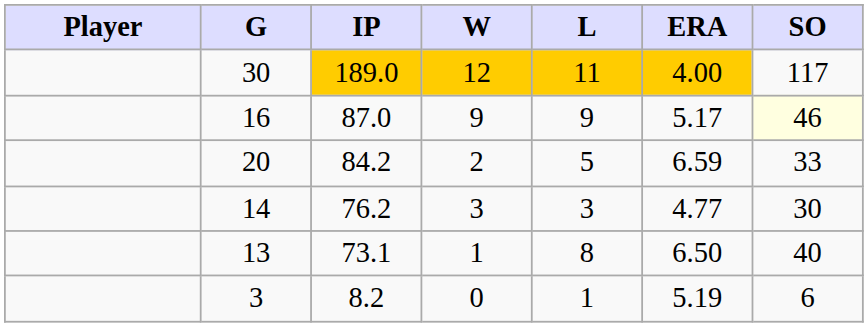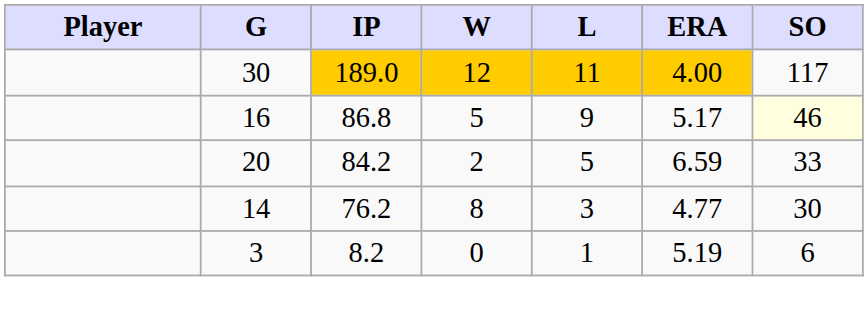16 | IP: 87.0 -> 86.8
16 | W: 9 -> 5
14 | W: 3 -> 8
- row: 13 | 73.1 | 1 | 8 | 6.50 | 40
